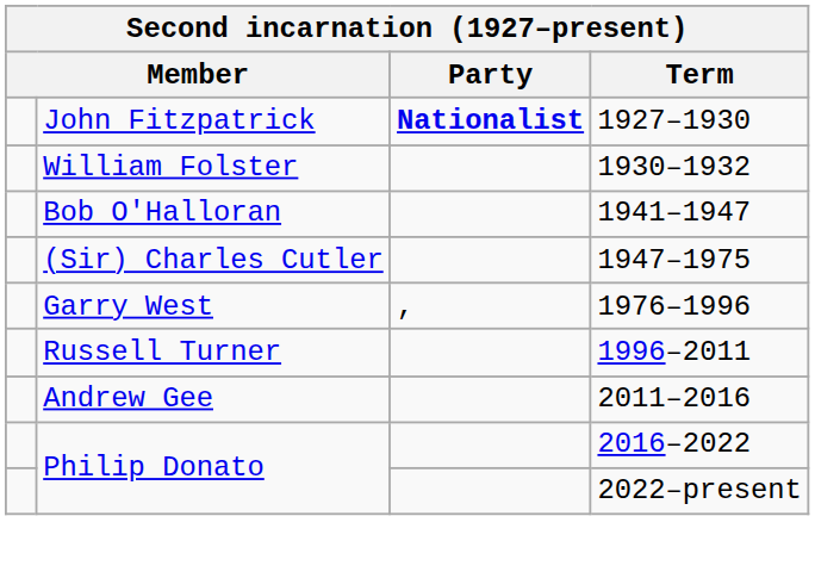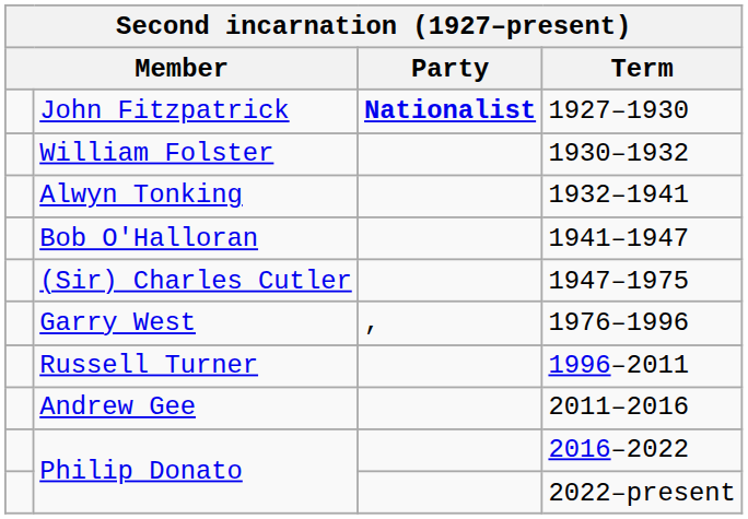+ row: Alwyn Tonking | 1932–1941
